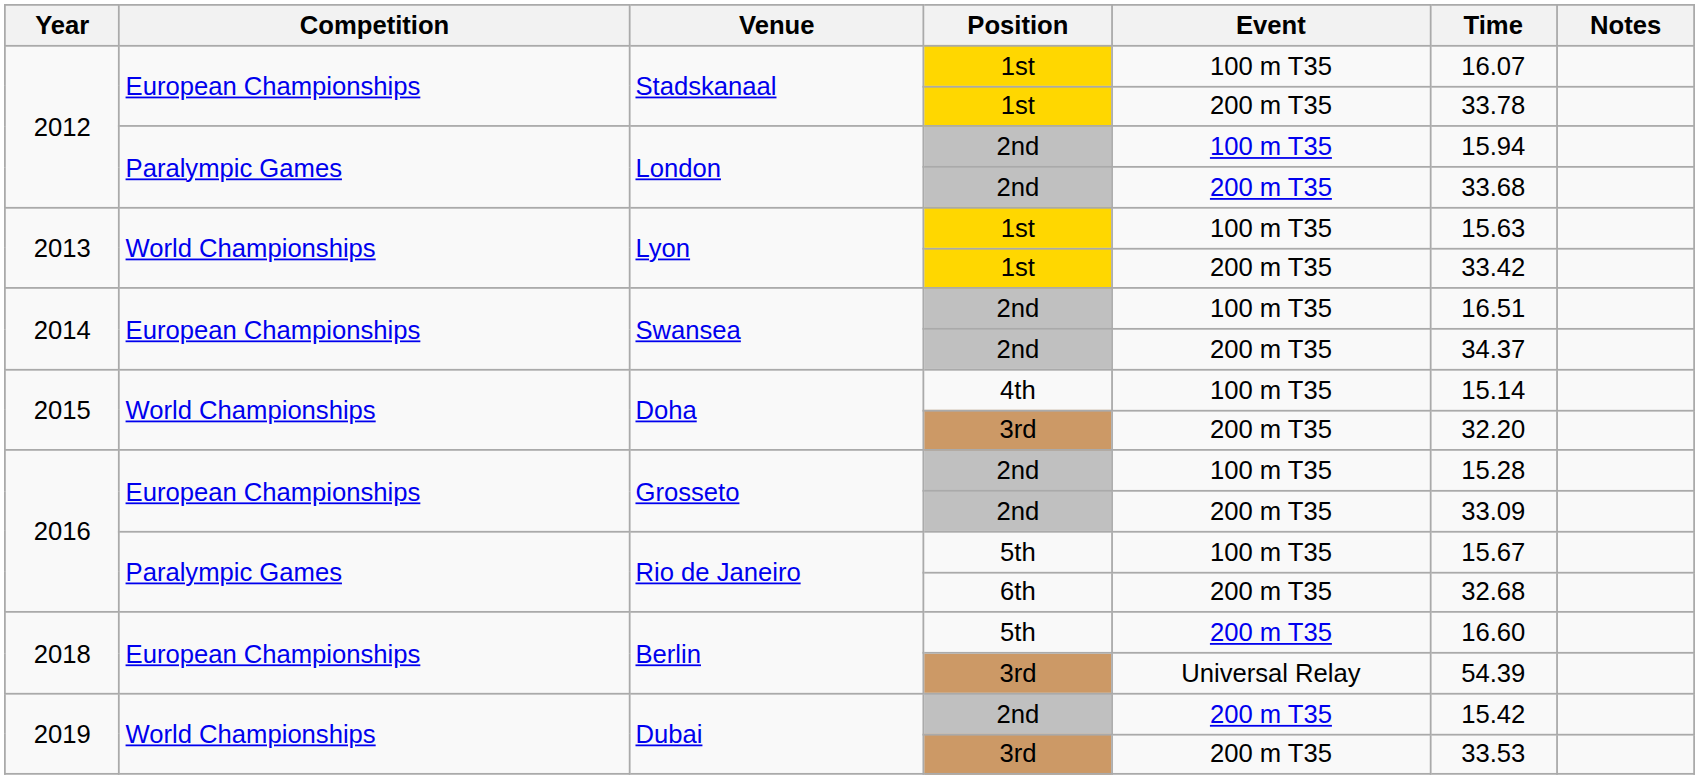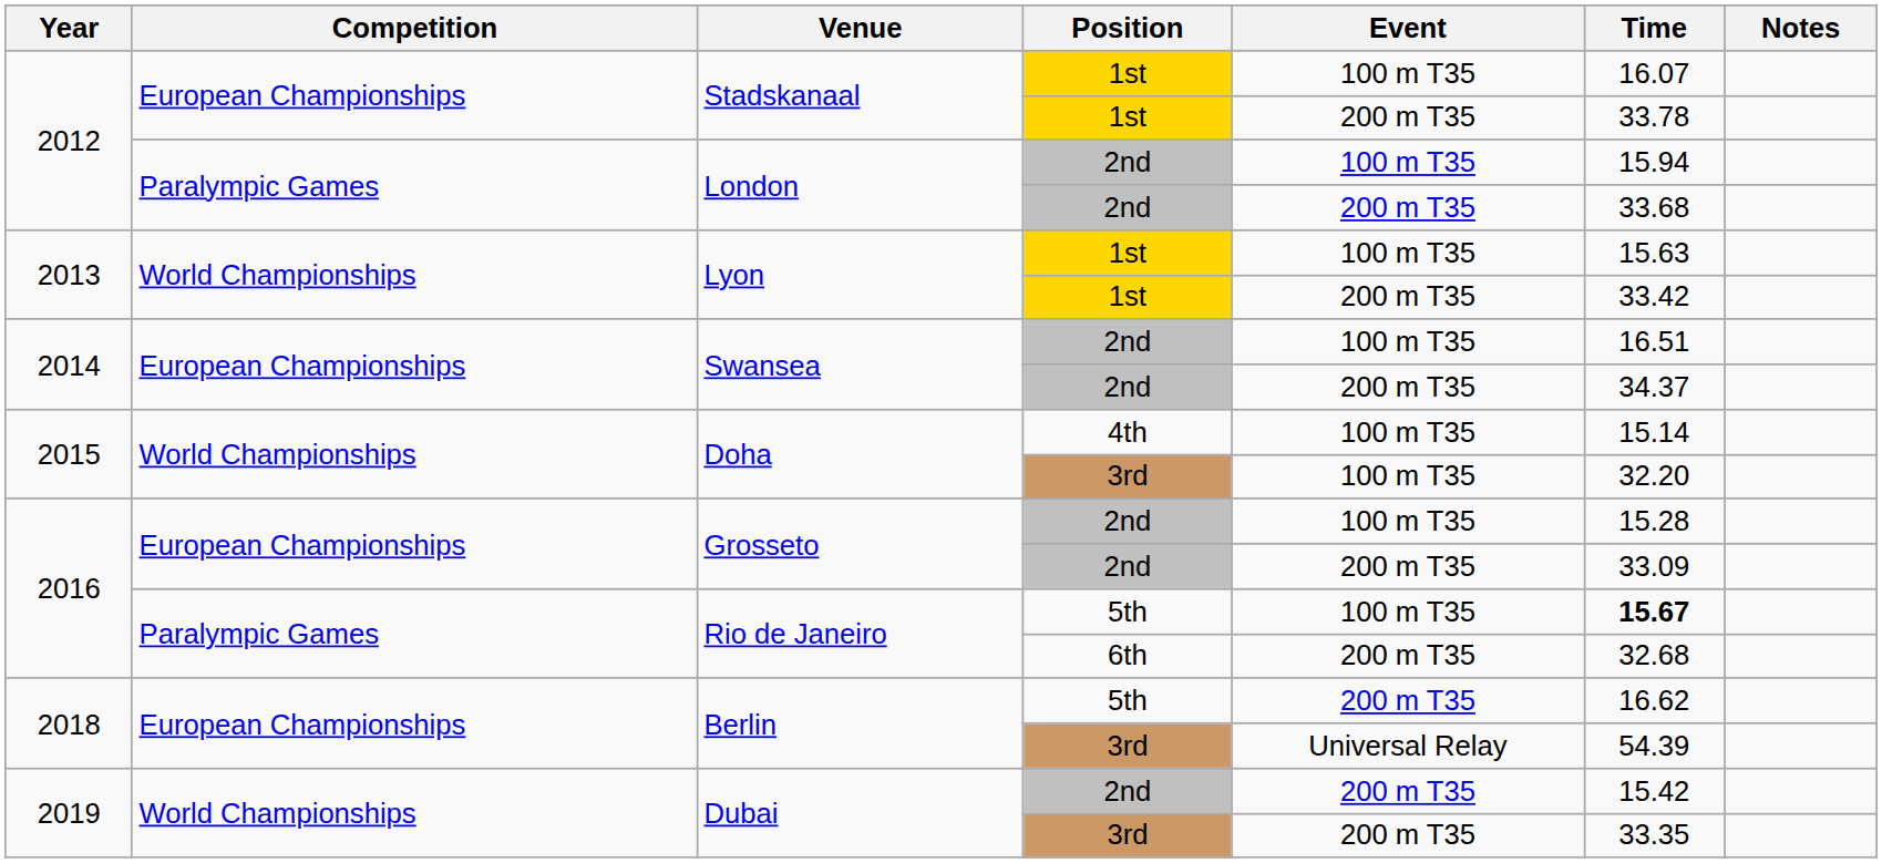Doha / 3rd | Event: 200 m T35 -> 100 m T35
Rio de Janeiro / 5th | Time: normal -> bold
Berlin / 5th | Time: 16.60 -> 16.62
Dubai / 3rd | Time: 33.53 -> 33.35
